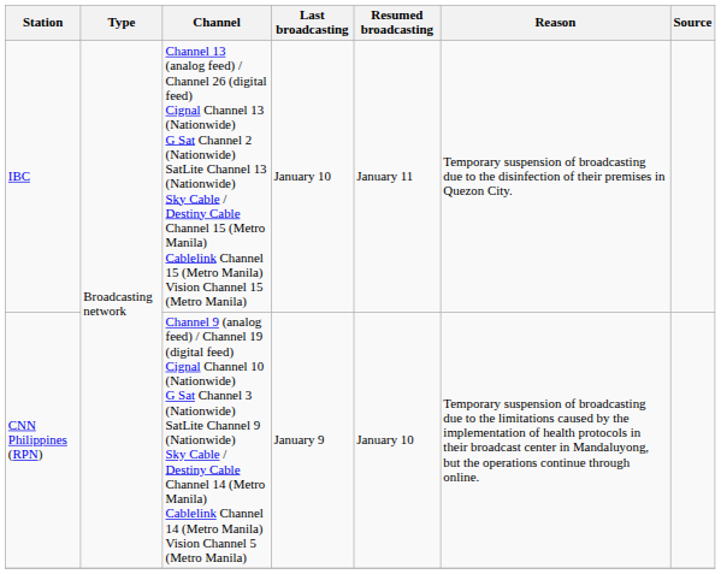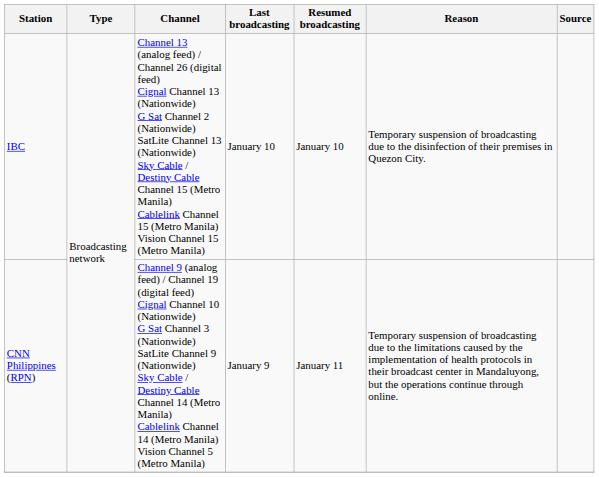IBC | Resumed broadcasting: January 11 -> January 10
CNN Philippines (RPN) | Resumed broadcasting: January 10 -> January 11
